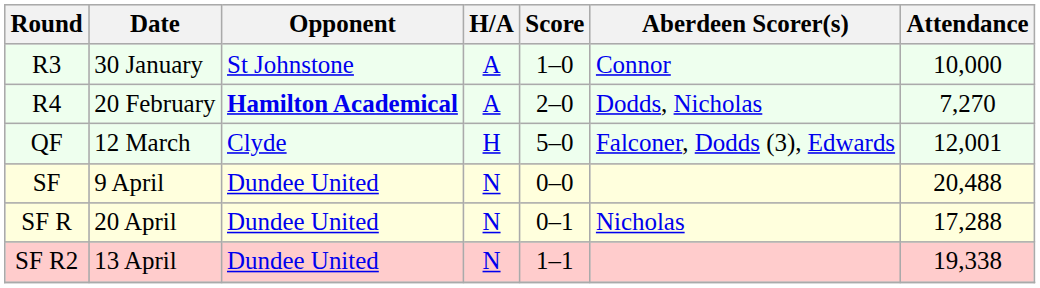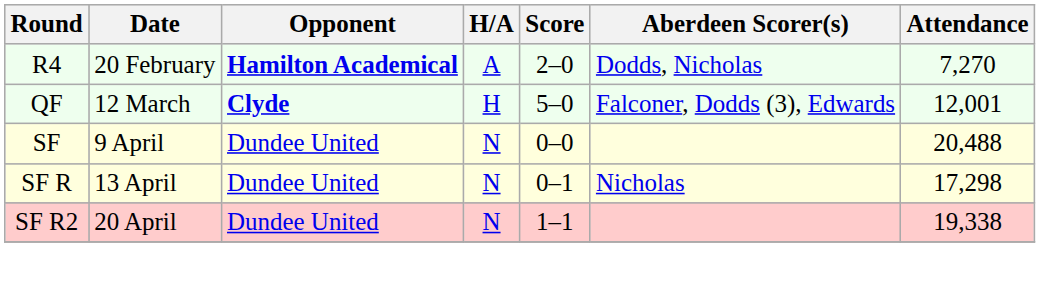- row: R3 | 30 January | St Johnstone | A | 1–0 | Connor | 10,000
QF | Opponent: normal -> bold
SF R | Date: 20 April -> 13 April
SF R | Attendance: 17,288 -> 17,298
SF R2 | Date: 13 April -> 20 April
